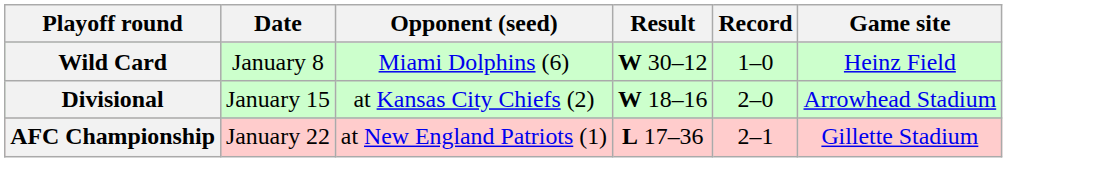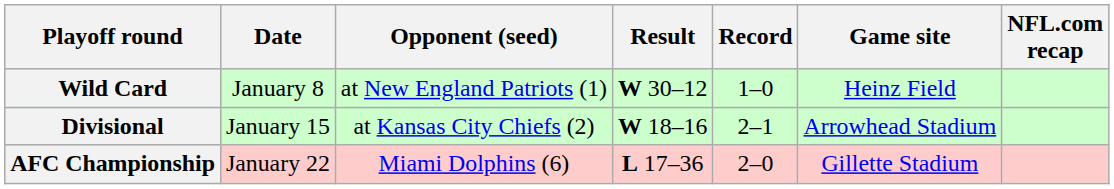+ column: NFL.com recap
Wild Card | Opponent (seed): Miami Dolphins (6) -> at New England Patriots (1)
Divisional | Record: 2–0 -> 2–1
AFC Championship | Opponent (seed): at New England Patriots (1) -> Miami Dolphins (6)
AFC Championship | Record: 2–1 -> 2–0
